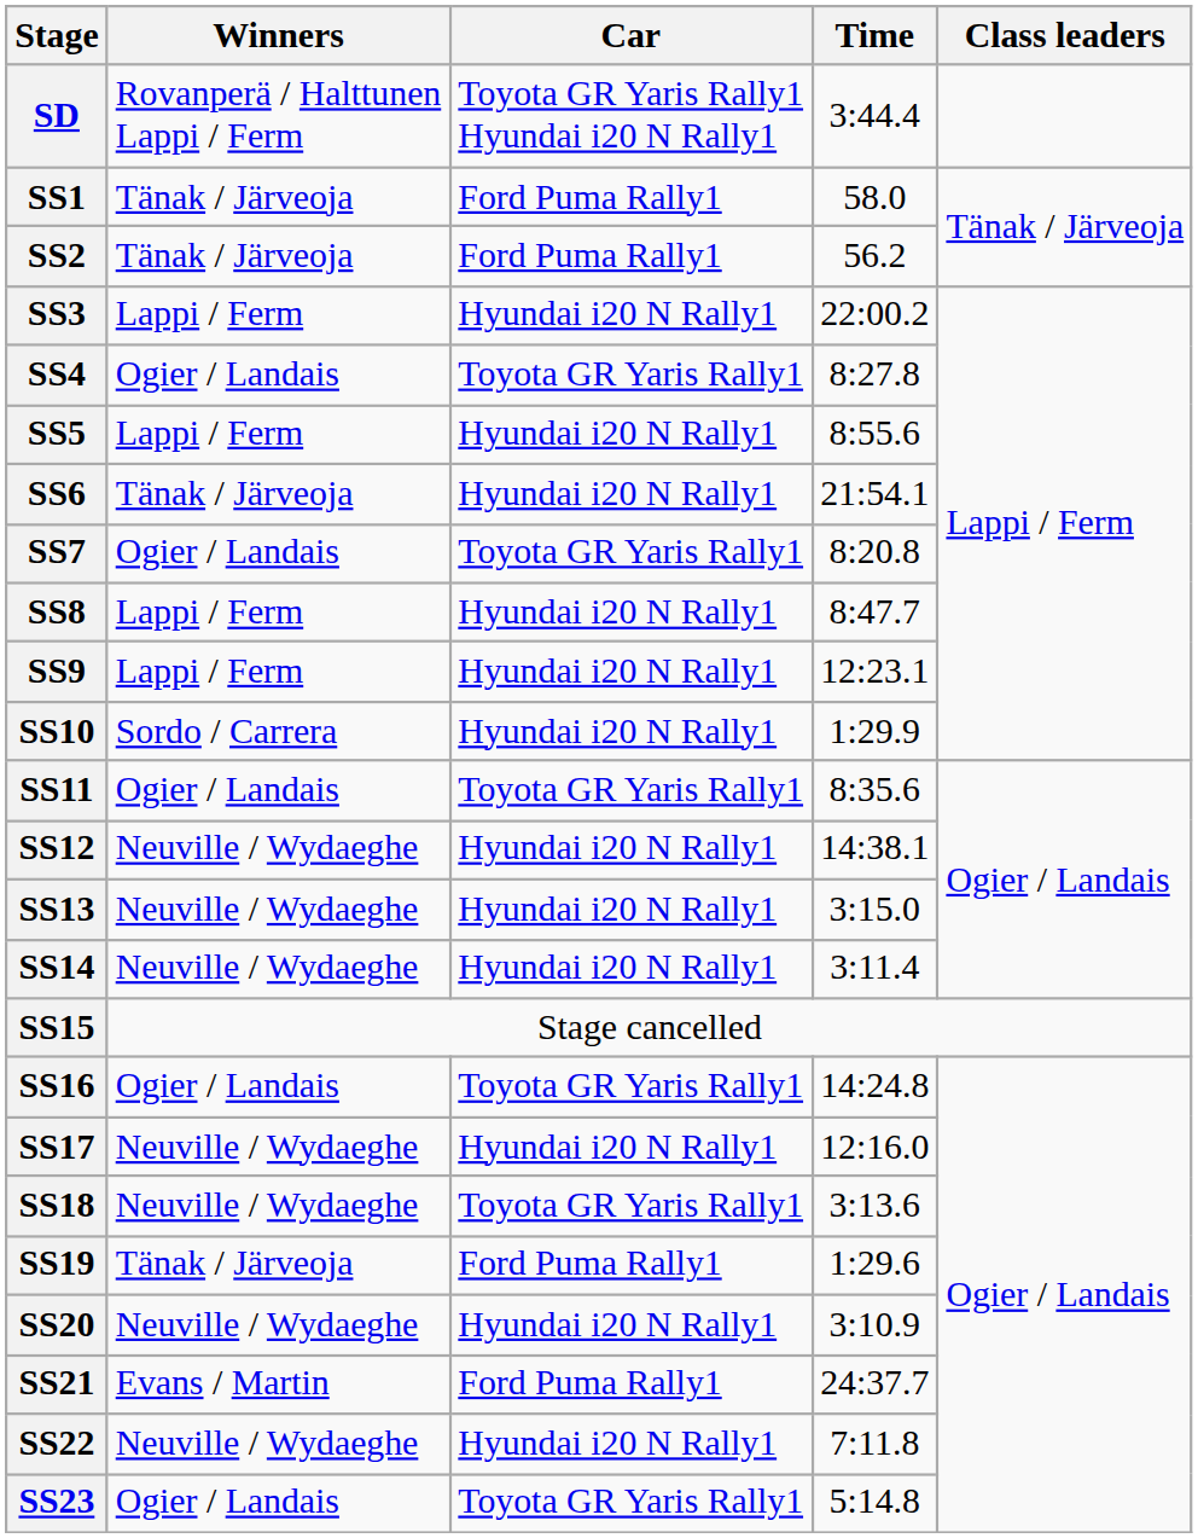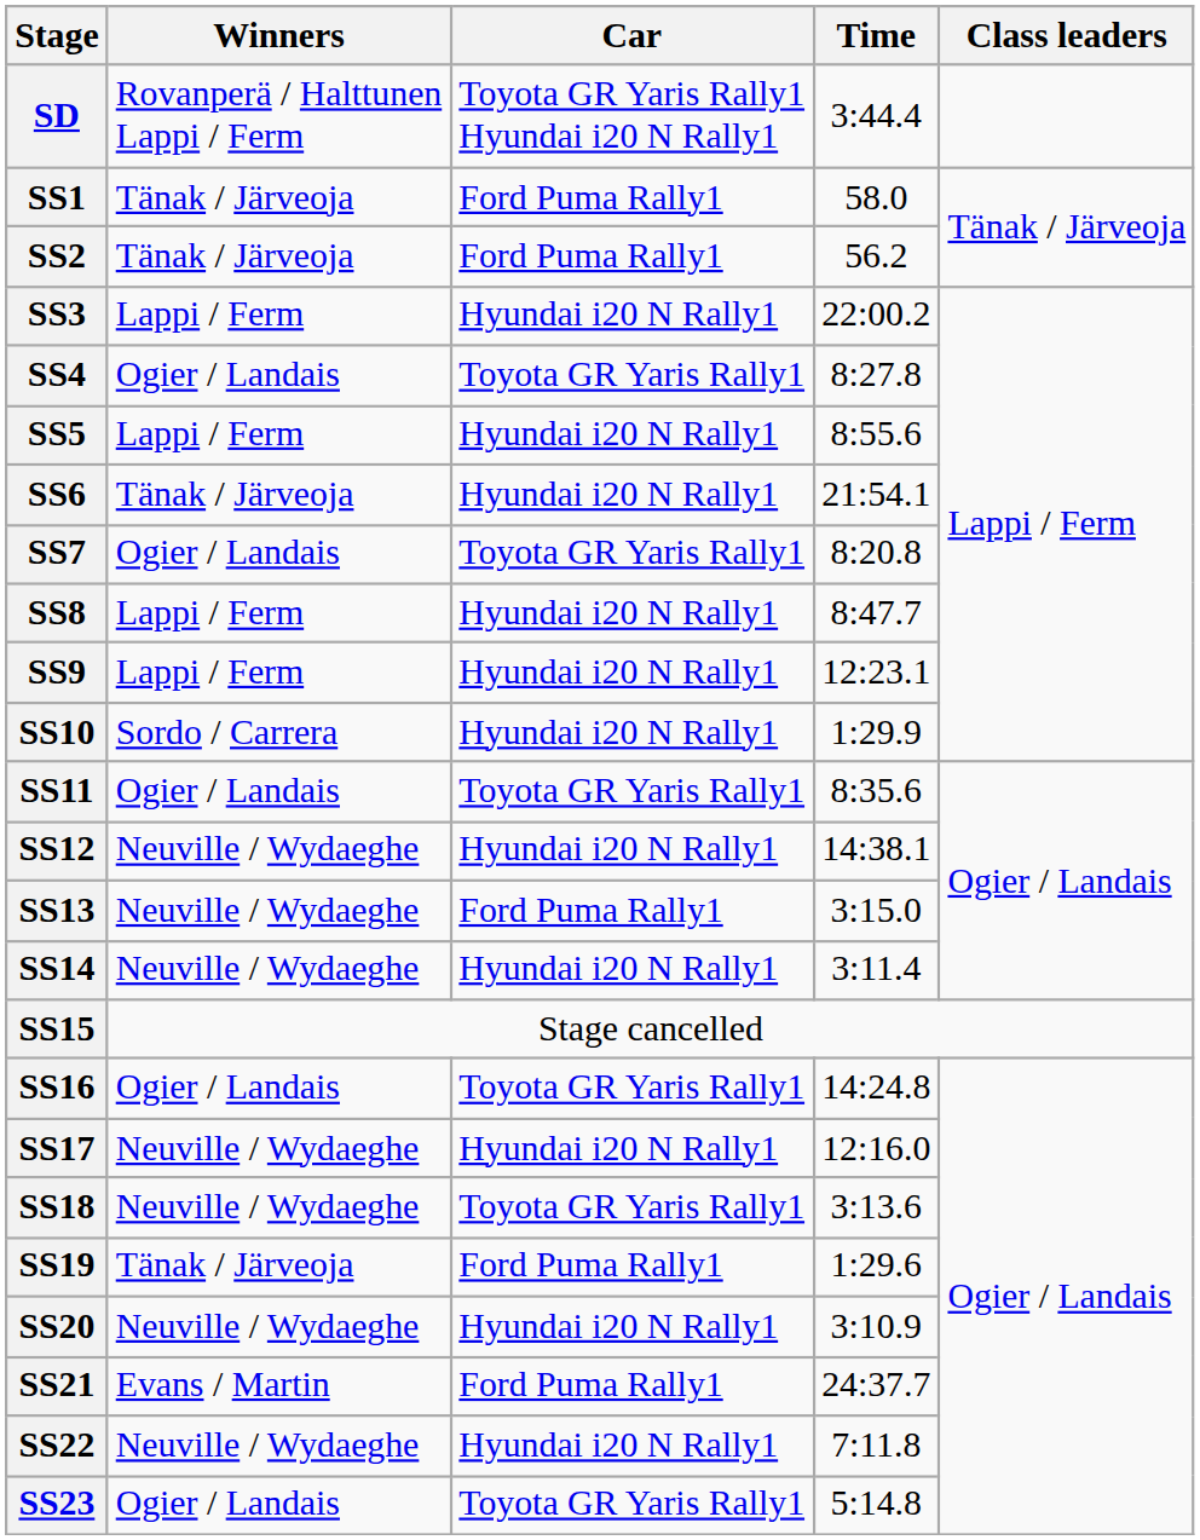SS13 | Car: Hyundai i20 N Rally1 -> Ford Puma Rally1
